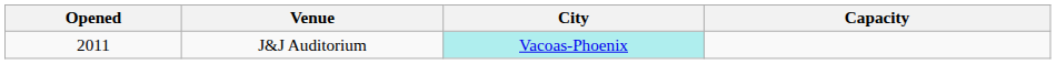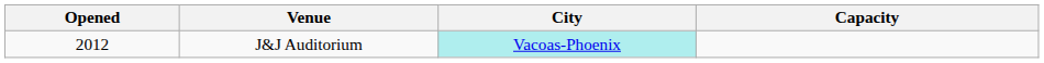J&J Auditorium | Opened: 2011 -> 2012
